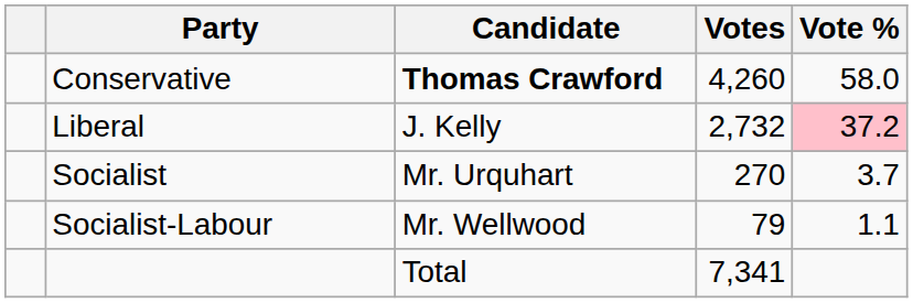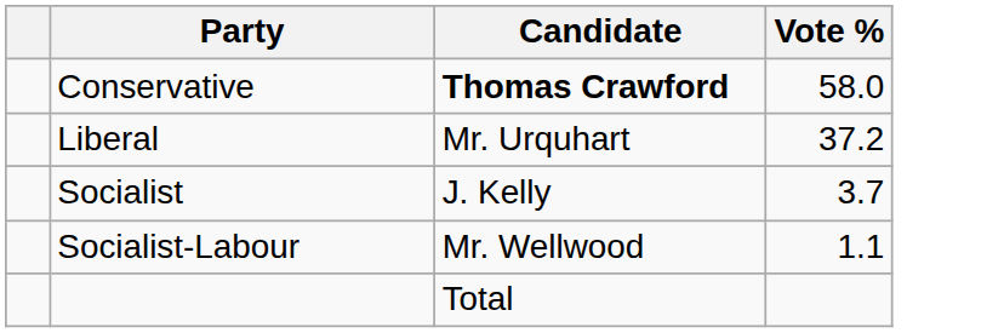- column: Votes | 4,260 | 2,732 | 270 | 79 | 7,341
Liberal | Candidate: J. Kelly -> Mr. Urquhart
Liberal | Vote %: pink background -> no background
Socialist | Candidate: Mr. Urquhart -> J. Kelly
